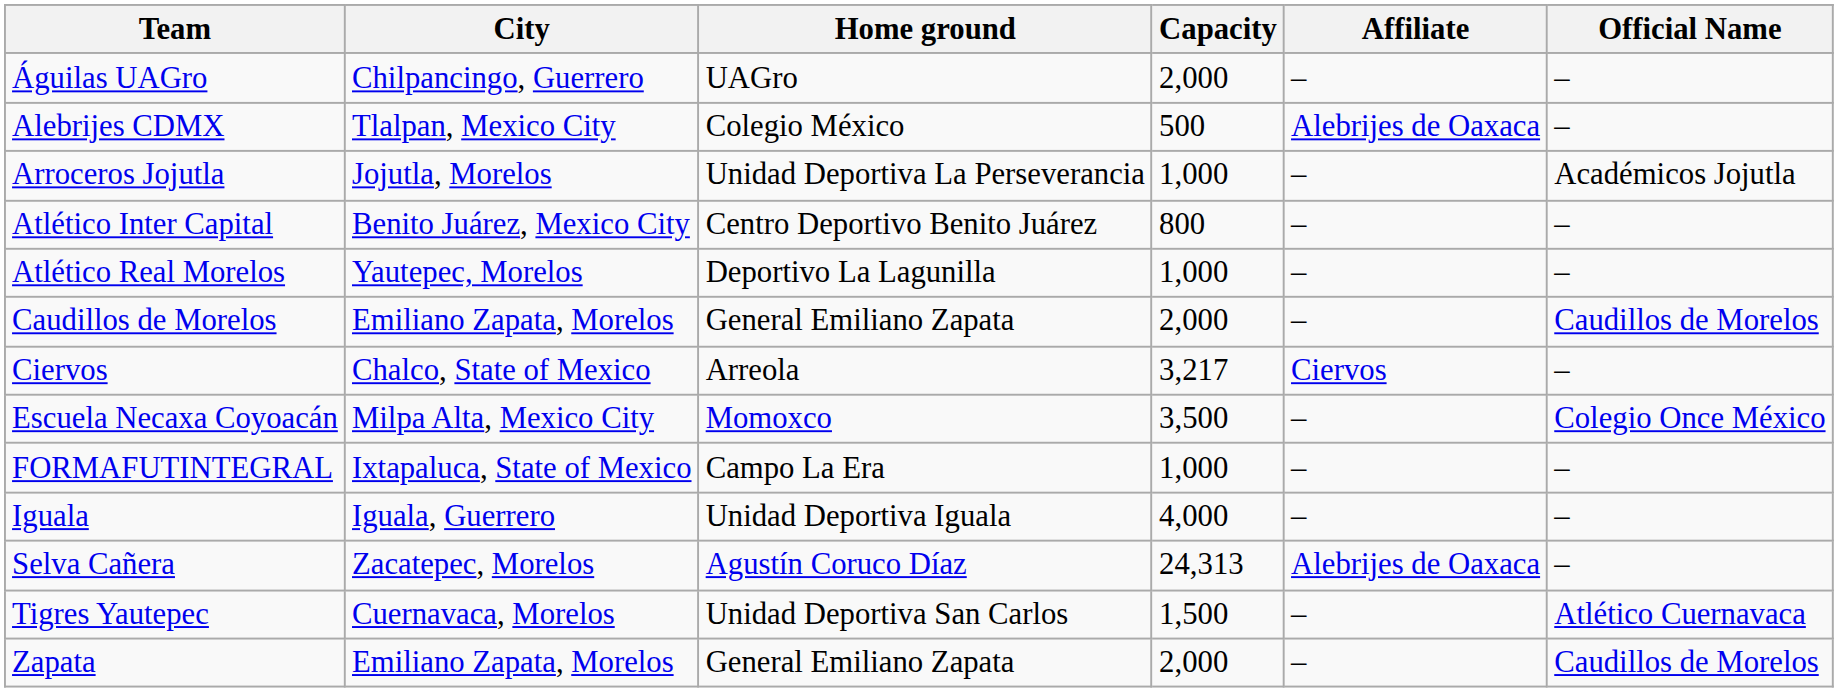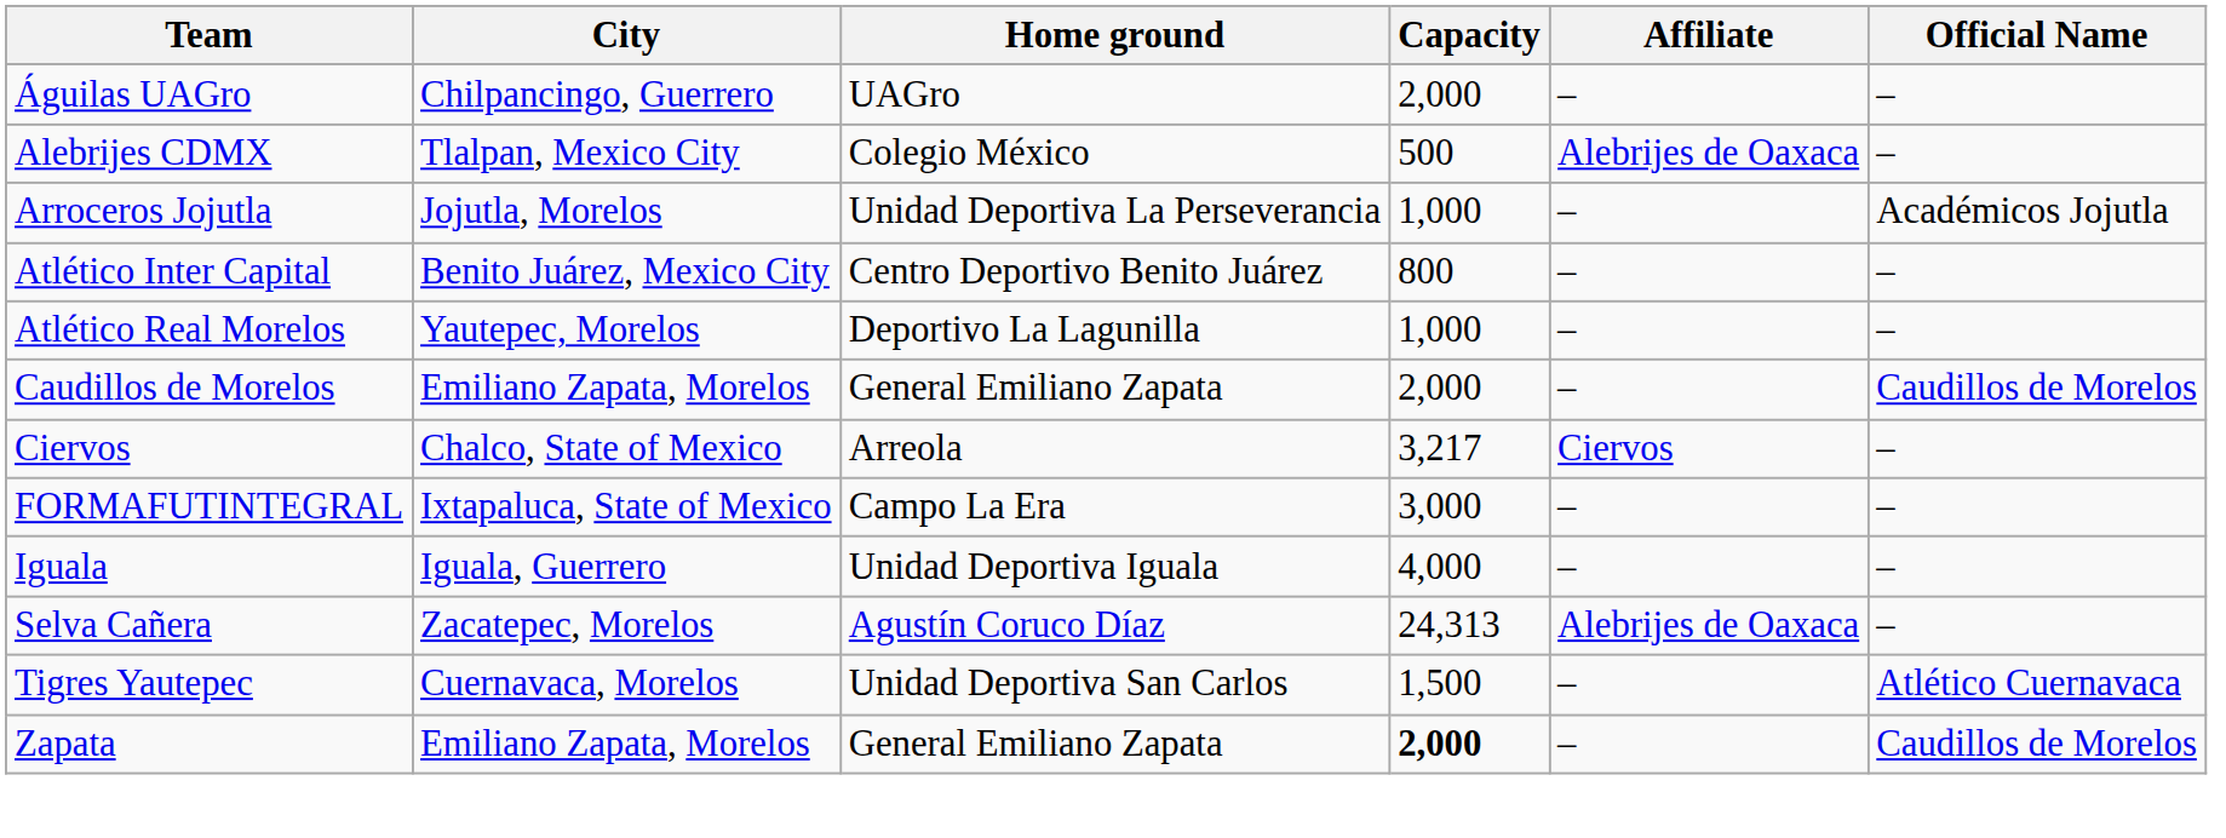- row: Escuela Necaxa Coyoacán | Milpa Alta, Mexico City | Momoxco | 3,500 | – | Colegio Once México
FORMAFUTINTEGRAL | Capacity: 1,000 -> 3,000
Zapata | Capacity: normal -> bold
